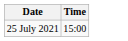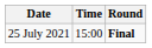+ column: Round | Final
